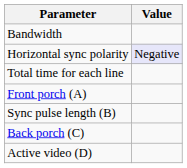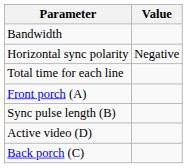Horizontal sync polarity | Value: lavender background -> no background
rows swapped: Back porch (C) <-> Active video (D)
